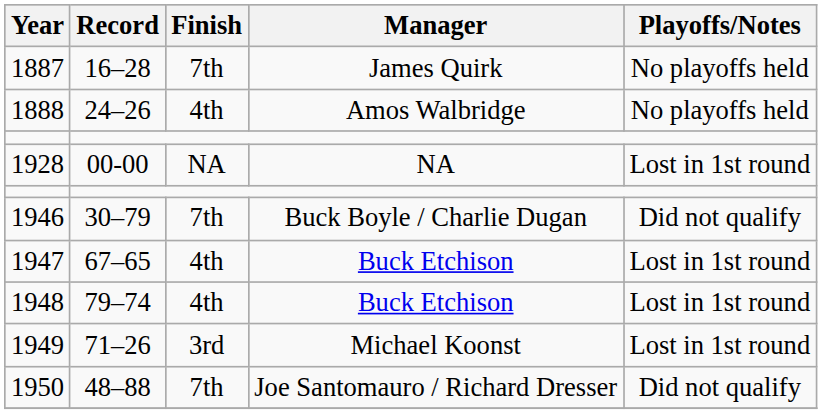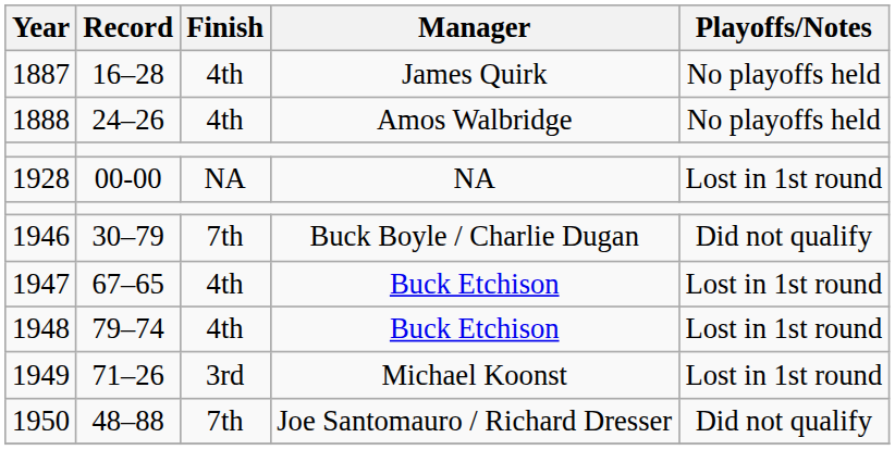1887 | Finish: 7th -> 4th
